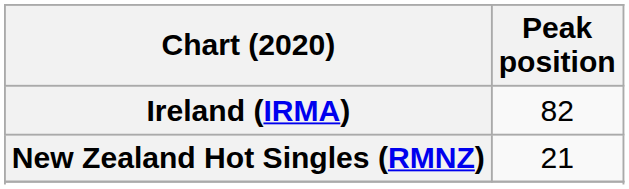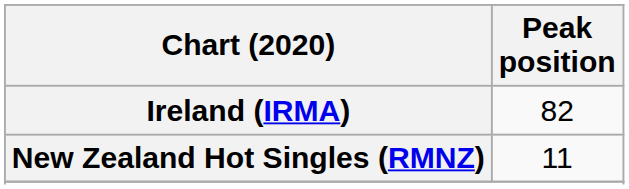New Zealand Hot Singles (RMNZ) | Peak position: 21 -> 11
